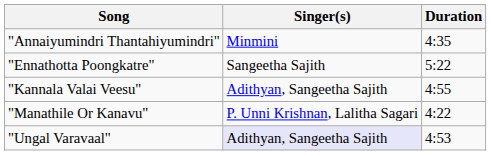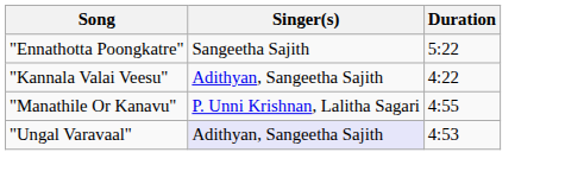- row: "Annaiyumindri Thantahiyumindri" | Minmini | 4:35
"Kannala Valai Veesu" | Duration: 4:55 -> 4:22
"Manathile Or Kanavu" | Duration: 4:22 -> 4:55
